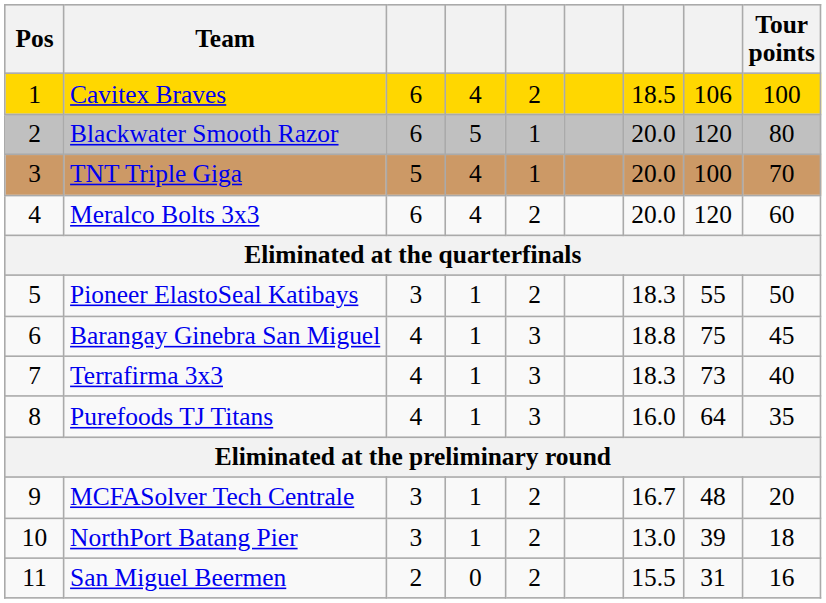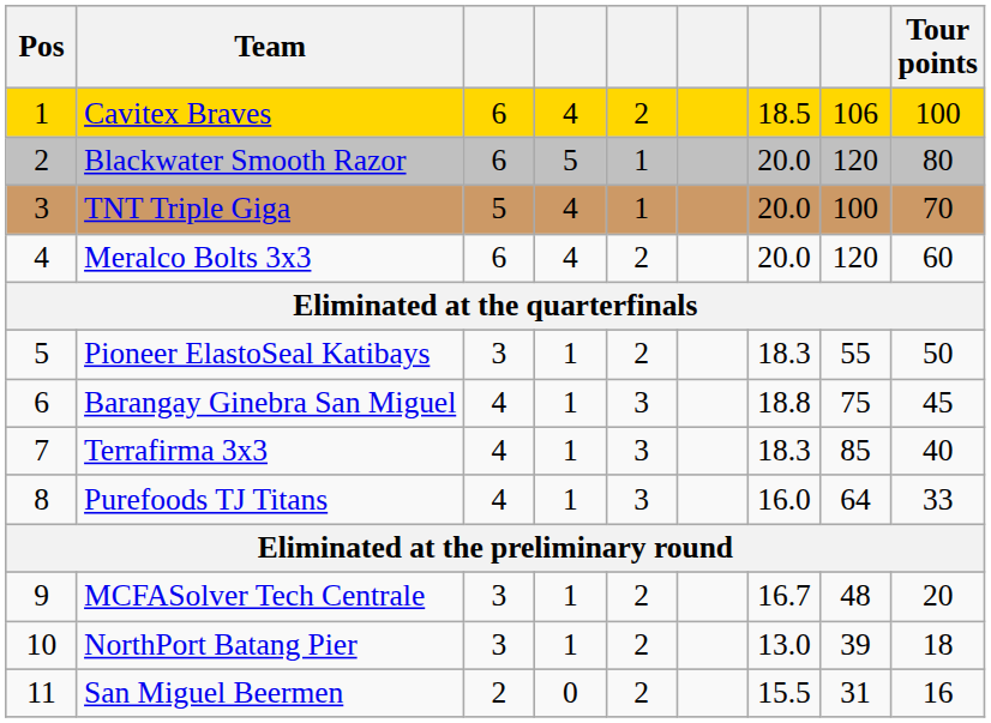Terrafirma 3x3 | column 8: 73 -> 85
Purefoods TJ Titans | Tour points: 35 -> 33
